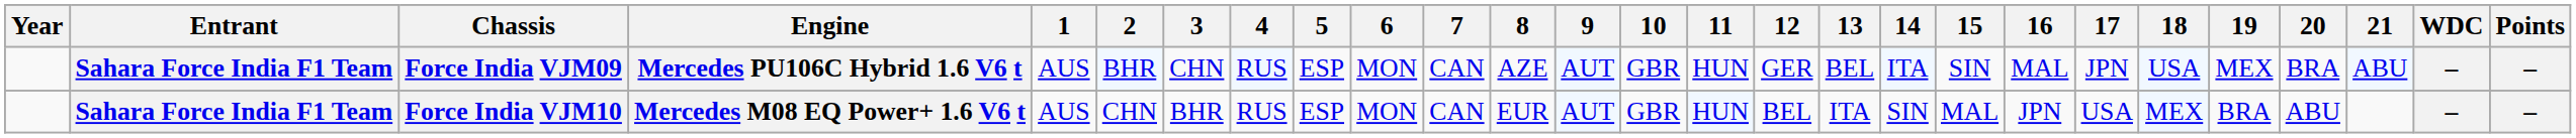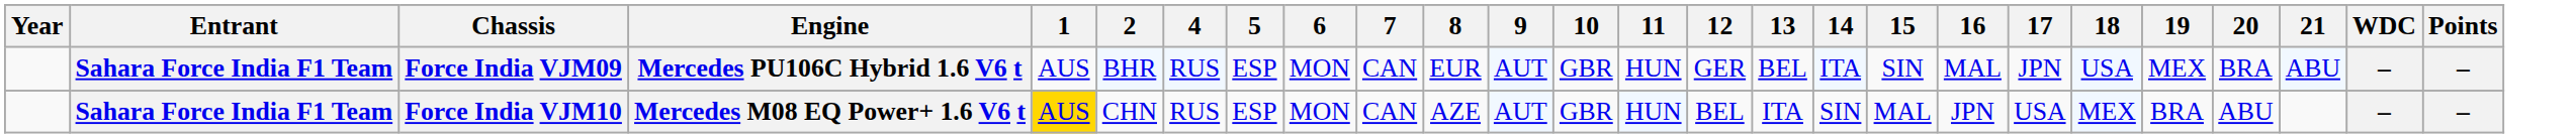- column: 3 | CHN | BHR
Force India VJM09 | 8: AZE -> EUR
Force India VJM10 | 1: no background -> gold background
Force India VJM10 | 8: EUR -> AZE
